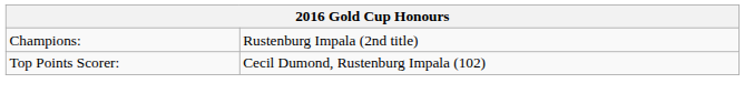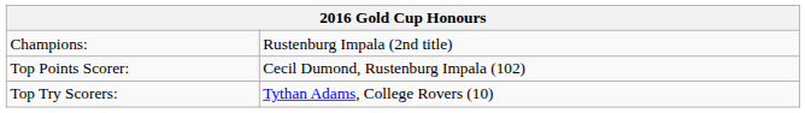+ row: Top Try Scorers: | Tythan Adams, College Rovers (10)
